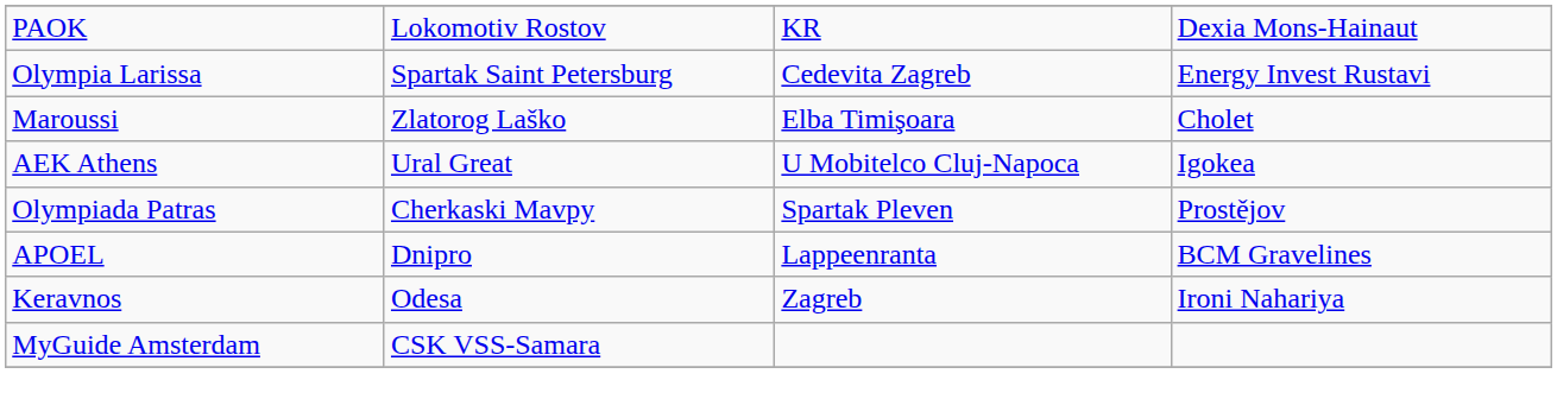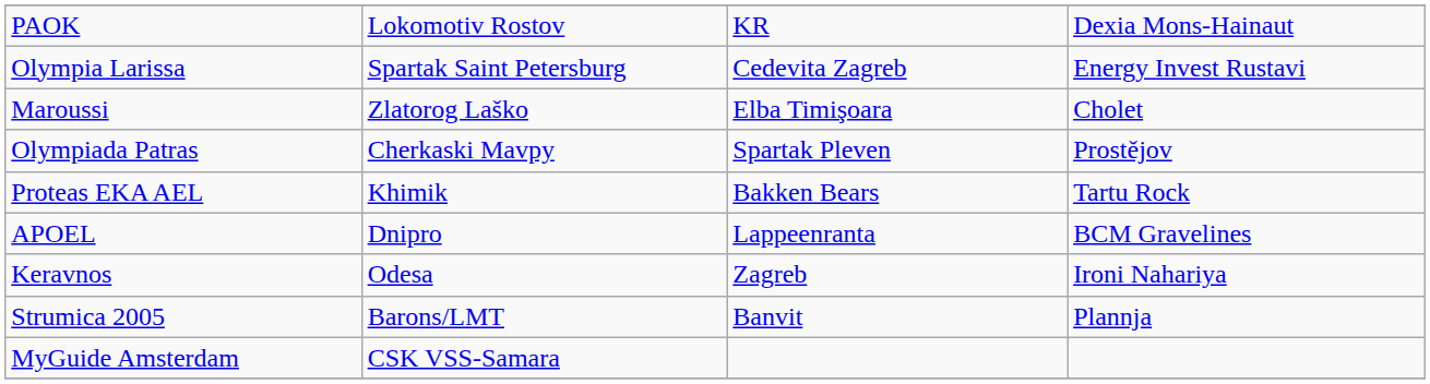- row: AEK Athens | Ural Great | U Mobitelco Cluj-Napoca | Igokea
+ row: Proteas EKA AEL | Khimik | Bakken Bears | Tartu Rock
+ row: Strumica 2005 | Barons/LMT | Banvit | Plannja
